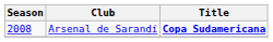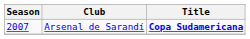Arsenal de Sarandí | Season: 2008 -> 2007
